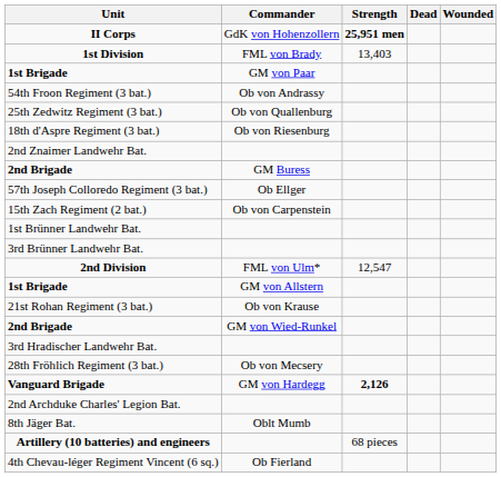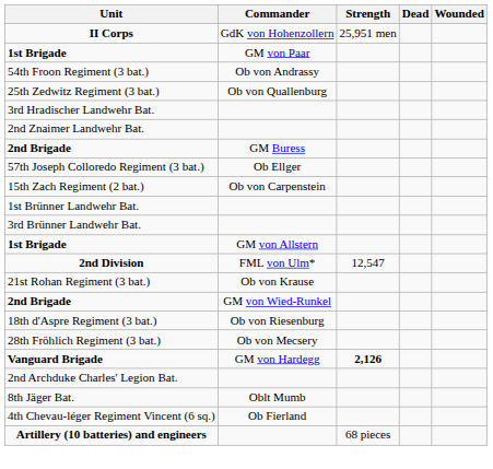II Corps | Strength: bold -> normal
- row: 1st Division | FML von Brady | 13,403
rows swapped: 3rd Hradischer Landwehr Bat. <-> 18th d'Aspre Regiment (3 bat.)
rows swapped: 2nd Division <-> 1st Brigade / GM von Allstern
rows swapped: 4th Chevau-léger Regiment Vincent (6 sq.) <-> Artillery (10 batteries) and engineers
